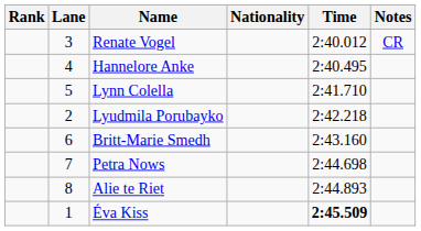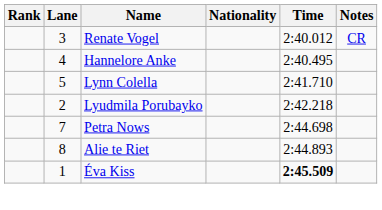- row: 6 | Britt-Marie Smedh | 2:43.160
